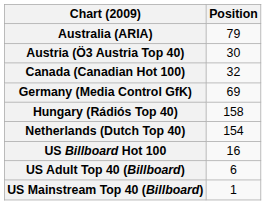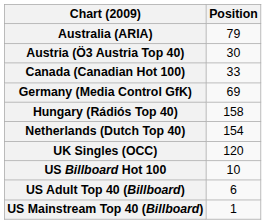Canada (Canadian Hot 100) | Position: 32 -> 33
+ row: UK Singles (OCC) | 120
US Billboard Hot 100 | Position: 16 -> 10
